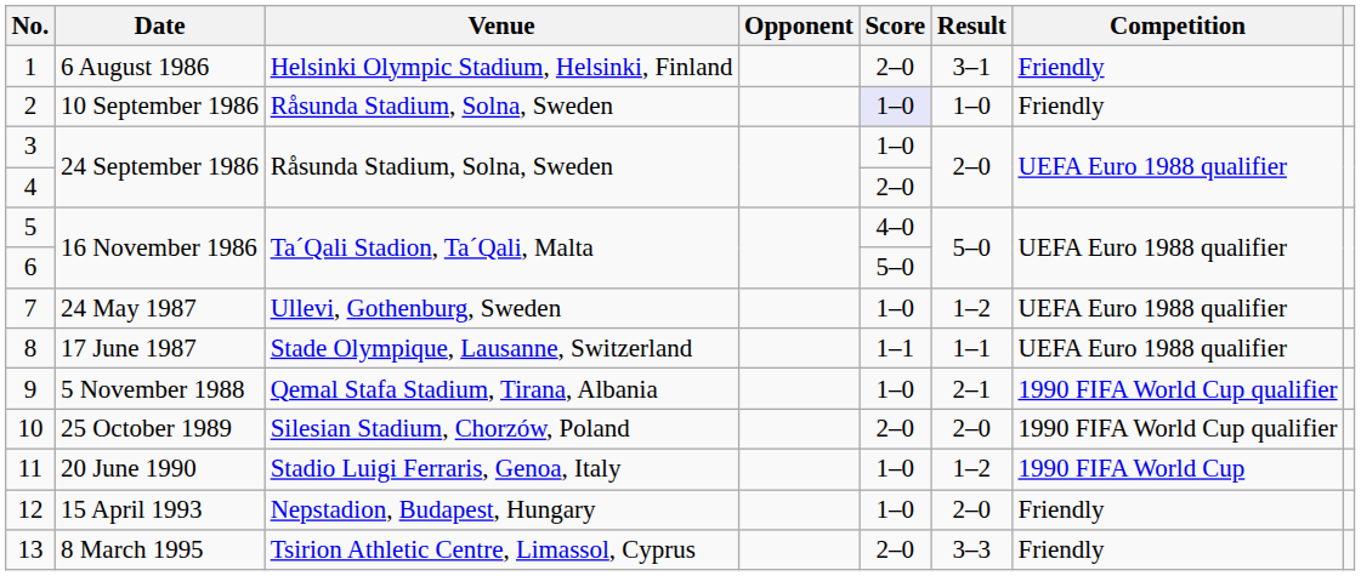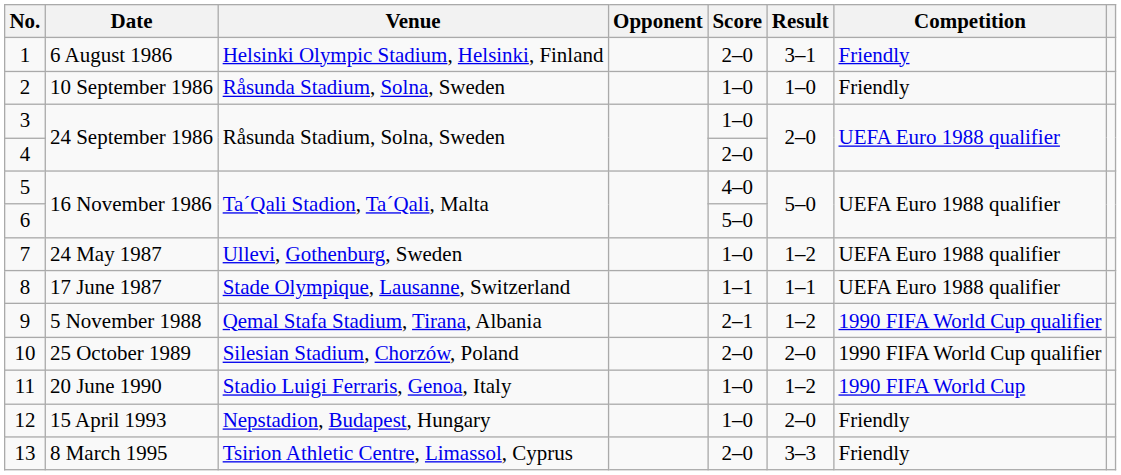2 | Score: lavender background -> no background
9 | Score: 1–0 -> 2–1
9 | Result: 2–1 -> 1–2
